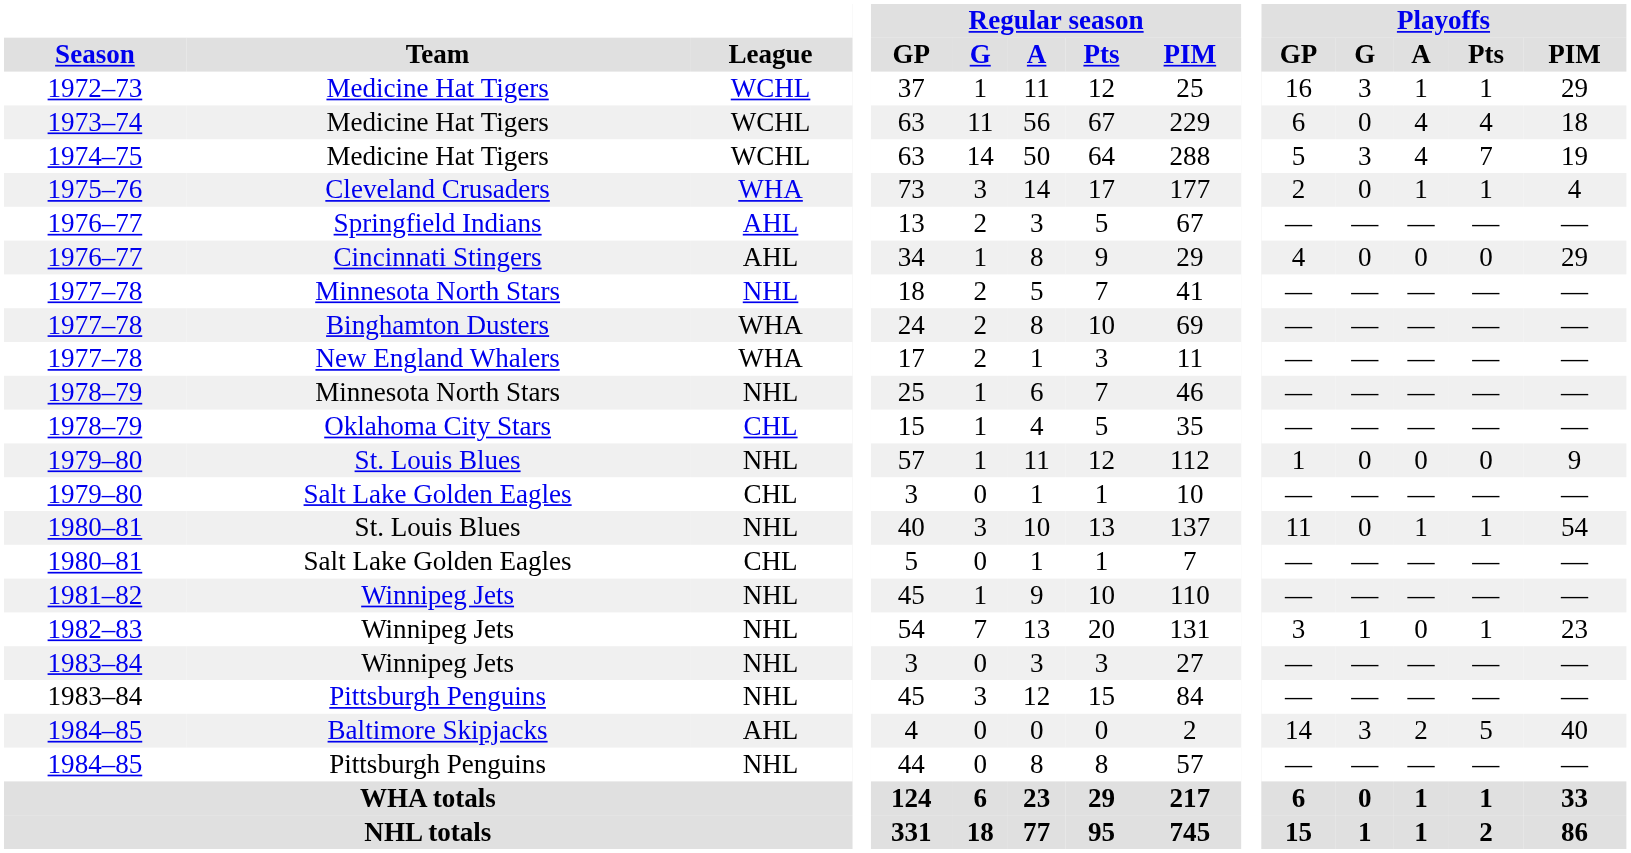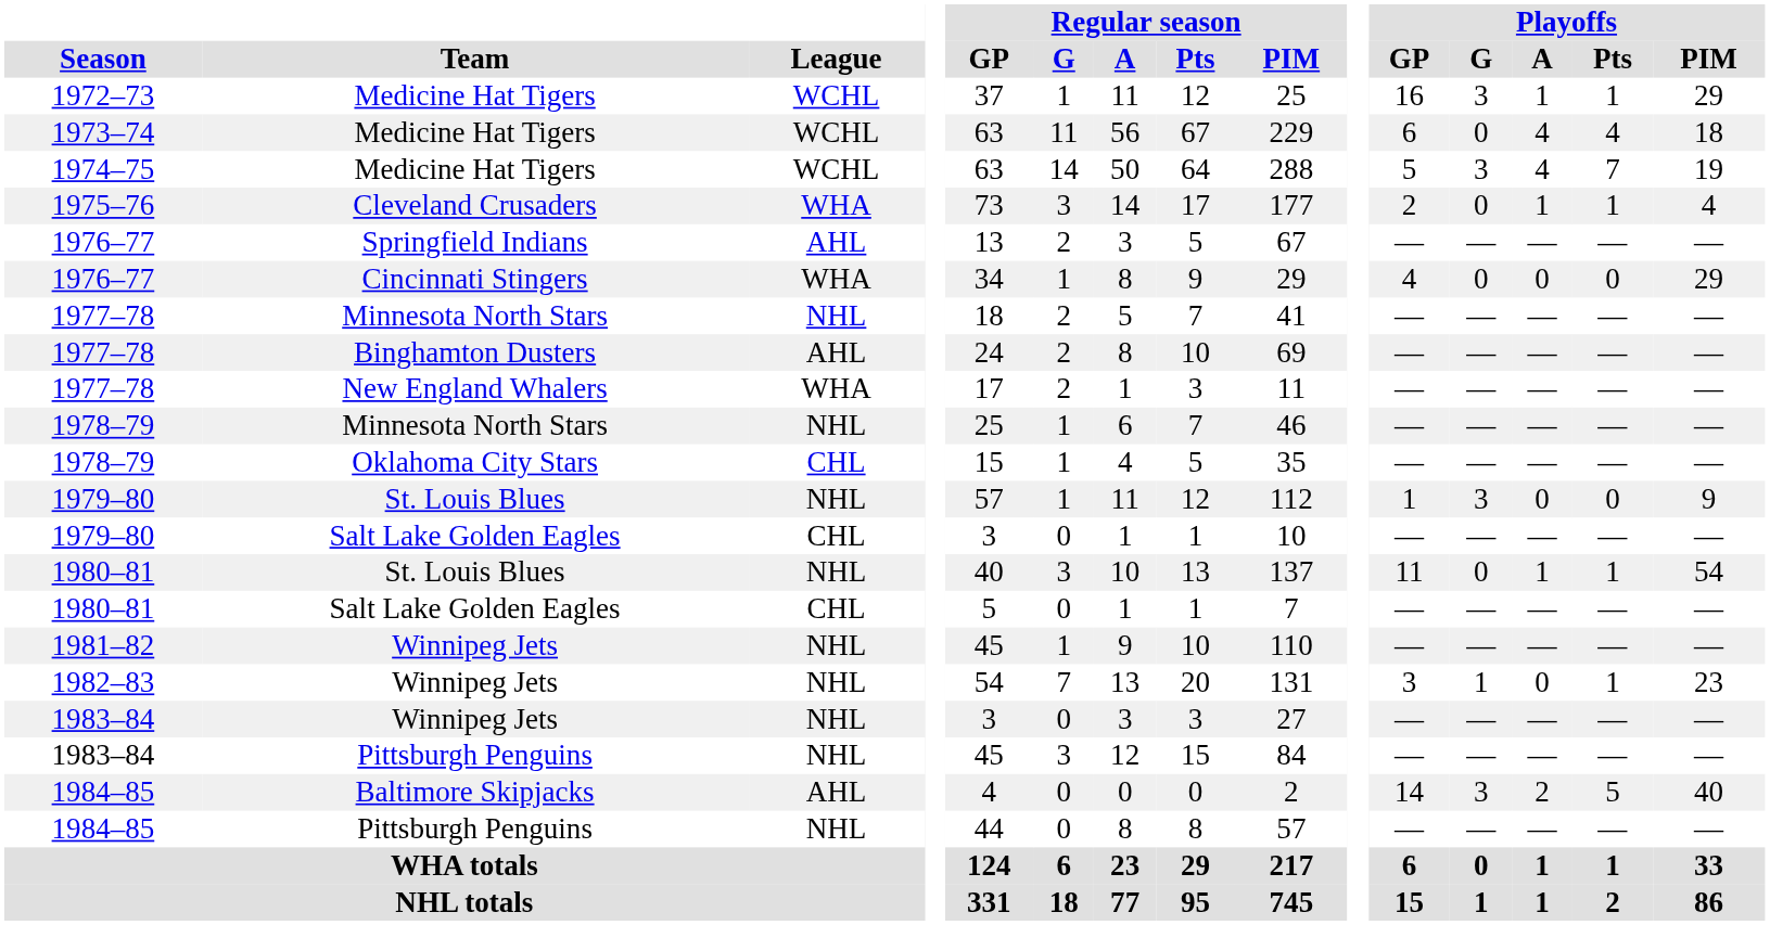1976–77 / Cincinnati Stingers | League: AHL -> WHA
1977–78 / Binghamton Dusters | League: WHA -> AHL
1979–80 / St. Louis Blues | Playoffs / G: 0 -> 3
